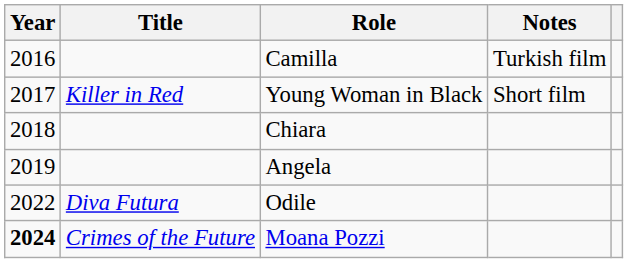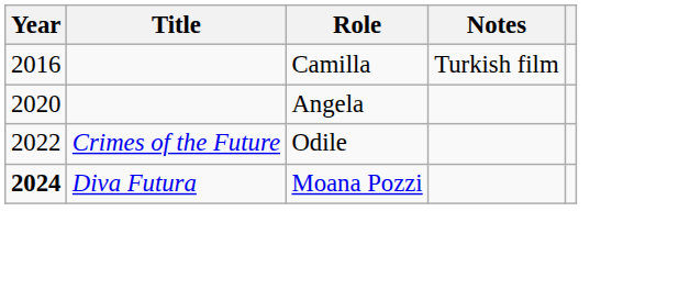- row: 2017 | Killer in Red | Young Woman in Black | Short film
- row: 2018 | Chiara
Angela | Year: 2019 -> 2020
Odile | Title: Diva Futura -> Crimes of the Future
Moana Pozzi | Title: Crimes of the Future -> Diva Futura
